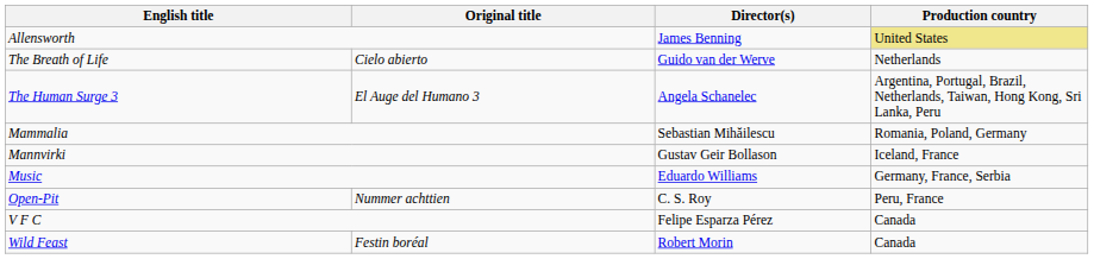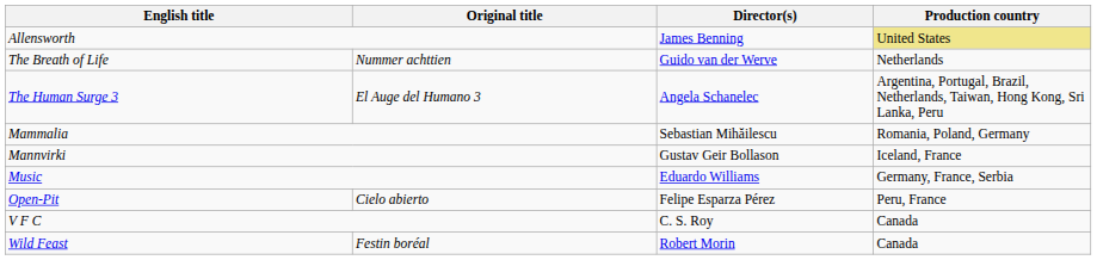The Breath of Life | Original title: Cielo abierto -> Nummer achttien
Open-Pit | Original title: Nummer achttien -> Cielo abierto
Open-Pit | Director(s): C. S. Roy -> Felipe Esparza Pérez
V F C | Director(s): Felipe Esparza Pérez -> C. S. Roy
